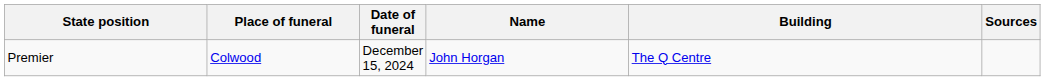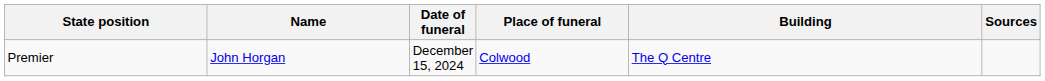columns swapped: Name <-> Place of funeral
